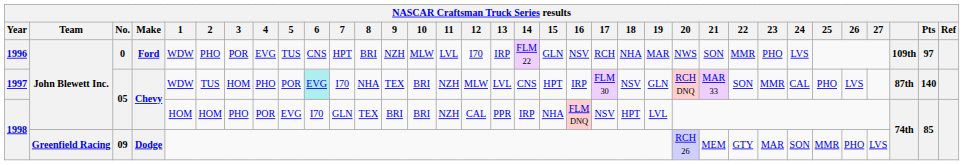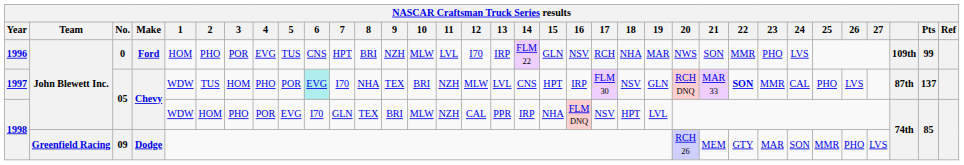1996 | 1: WDW -> HOM
1996 | Pts: 97 -> 99
1997 | 22: normal -> bold
1997 | Pts: 140 -> 137
1998 / 05 | 1: HOM -> WDW
1998 / 05 | 10: BRI -> MLW
